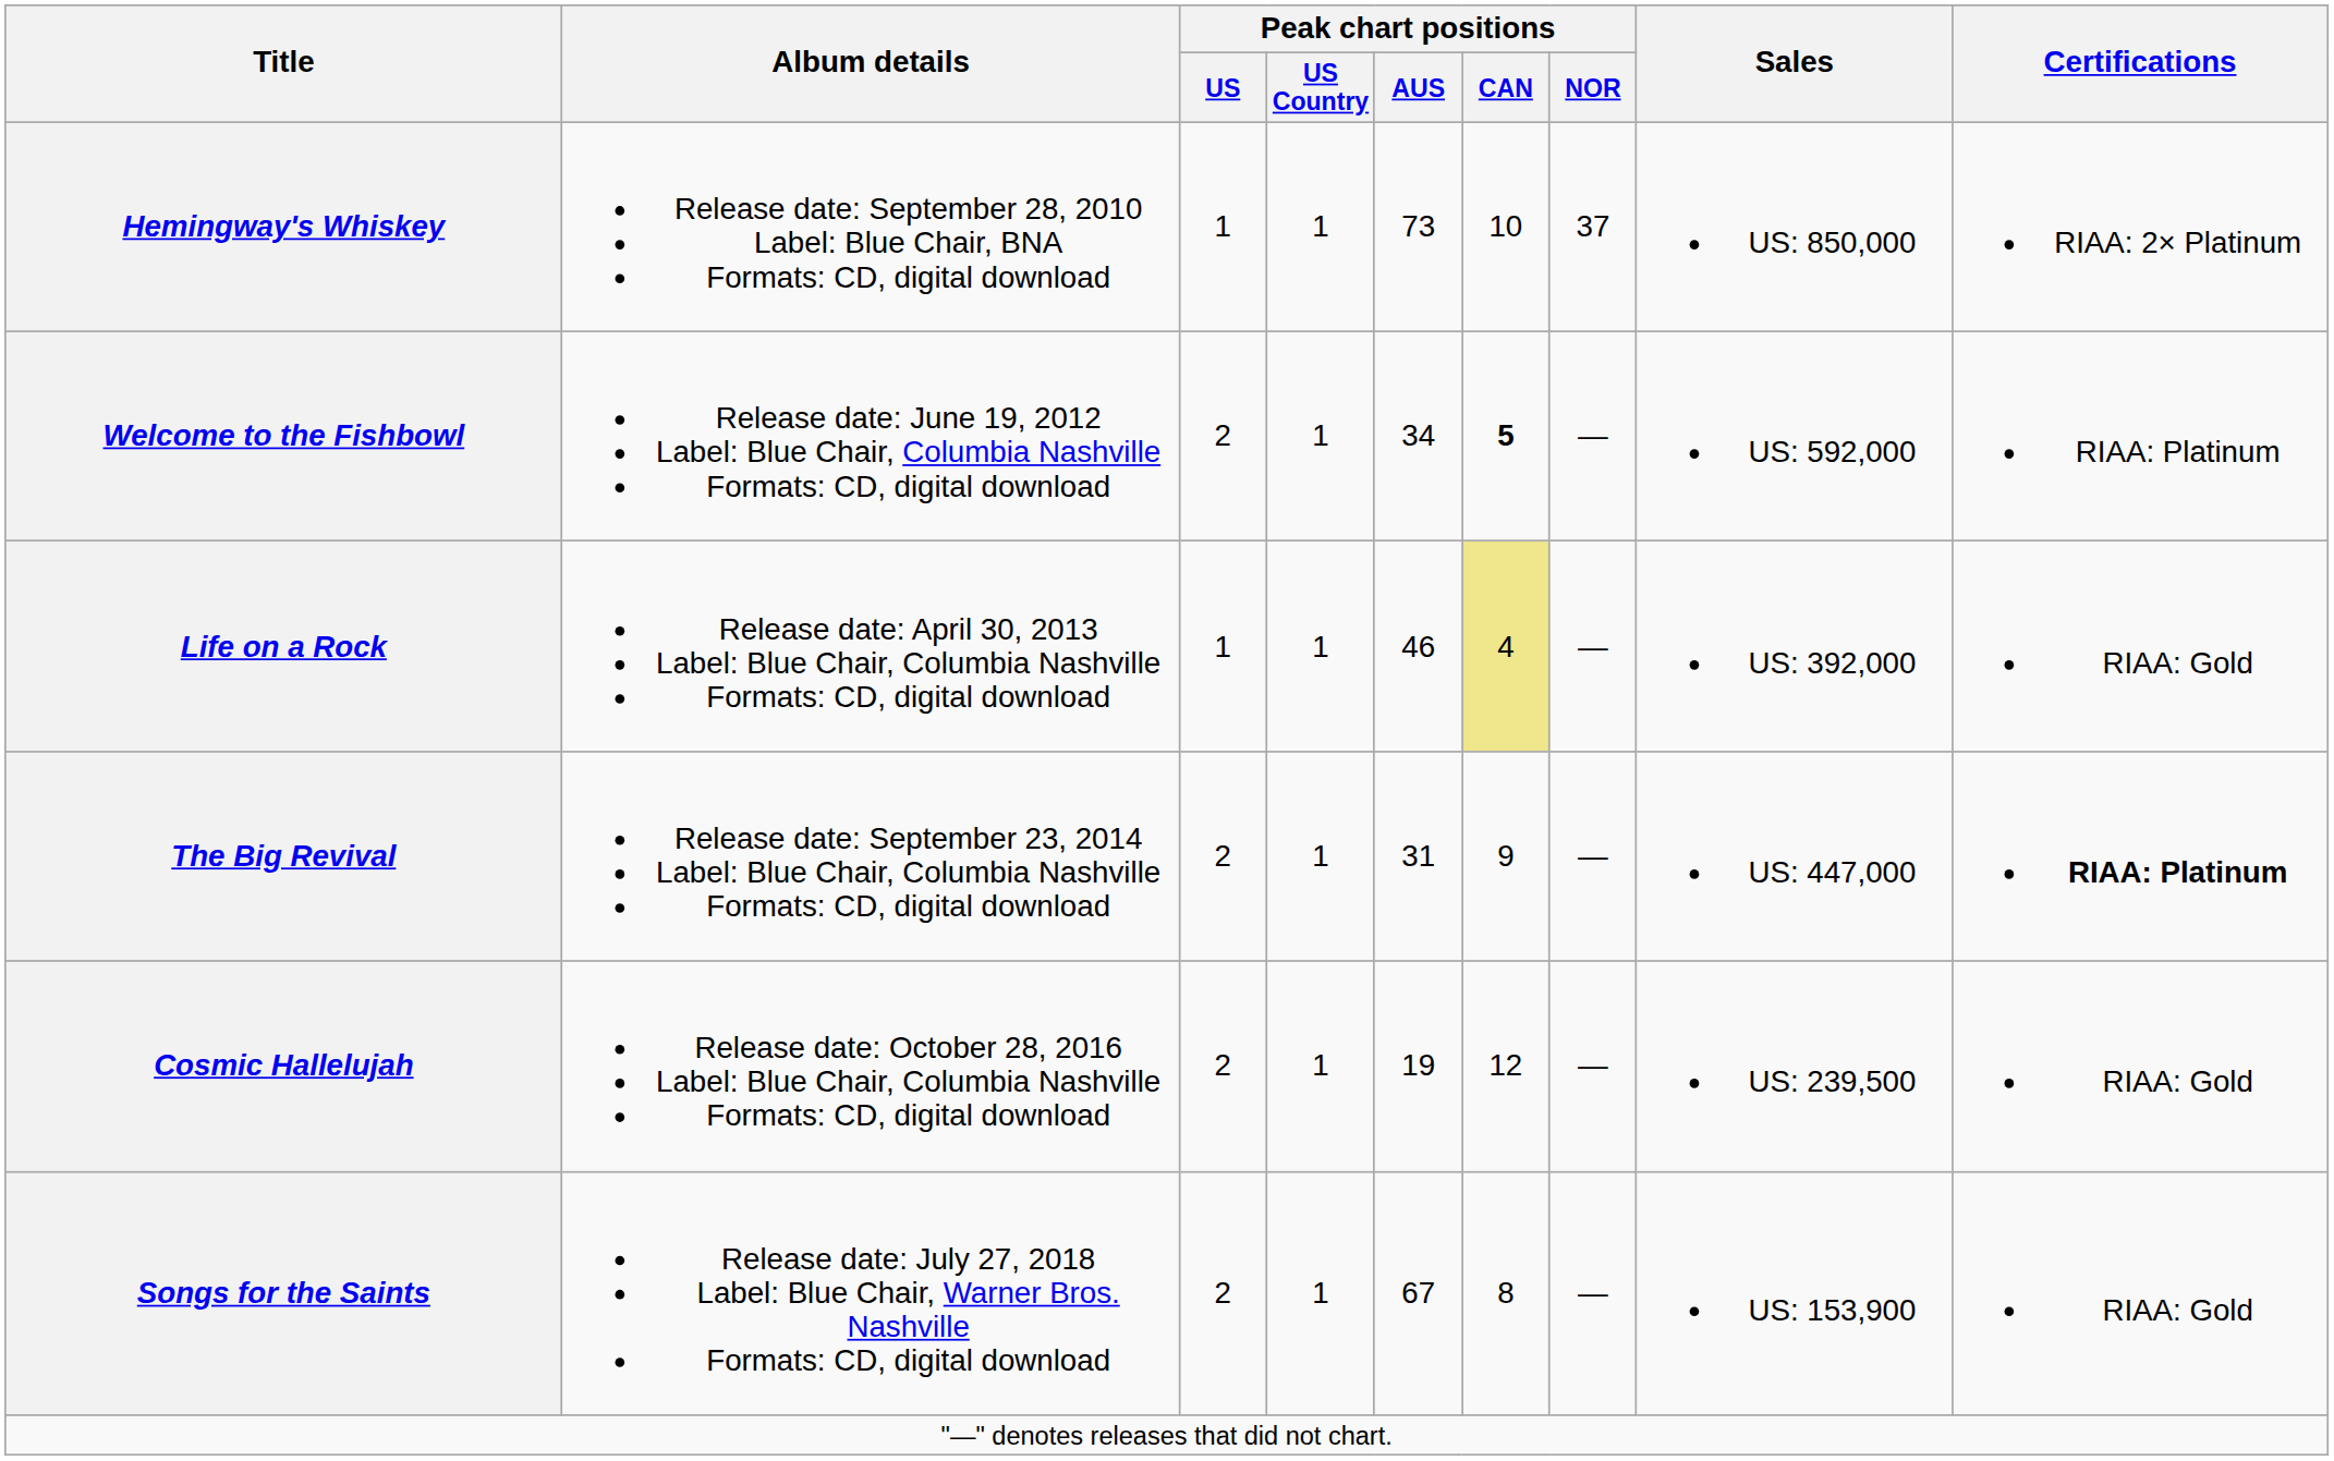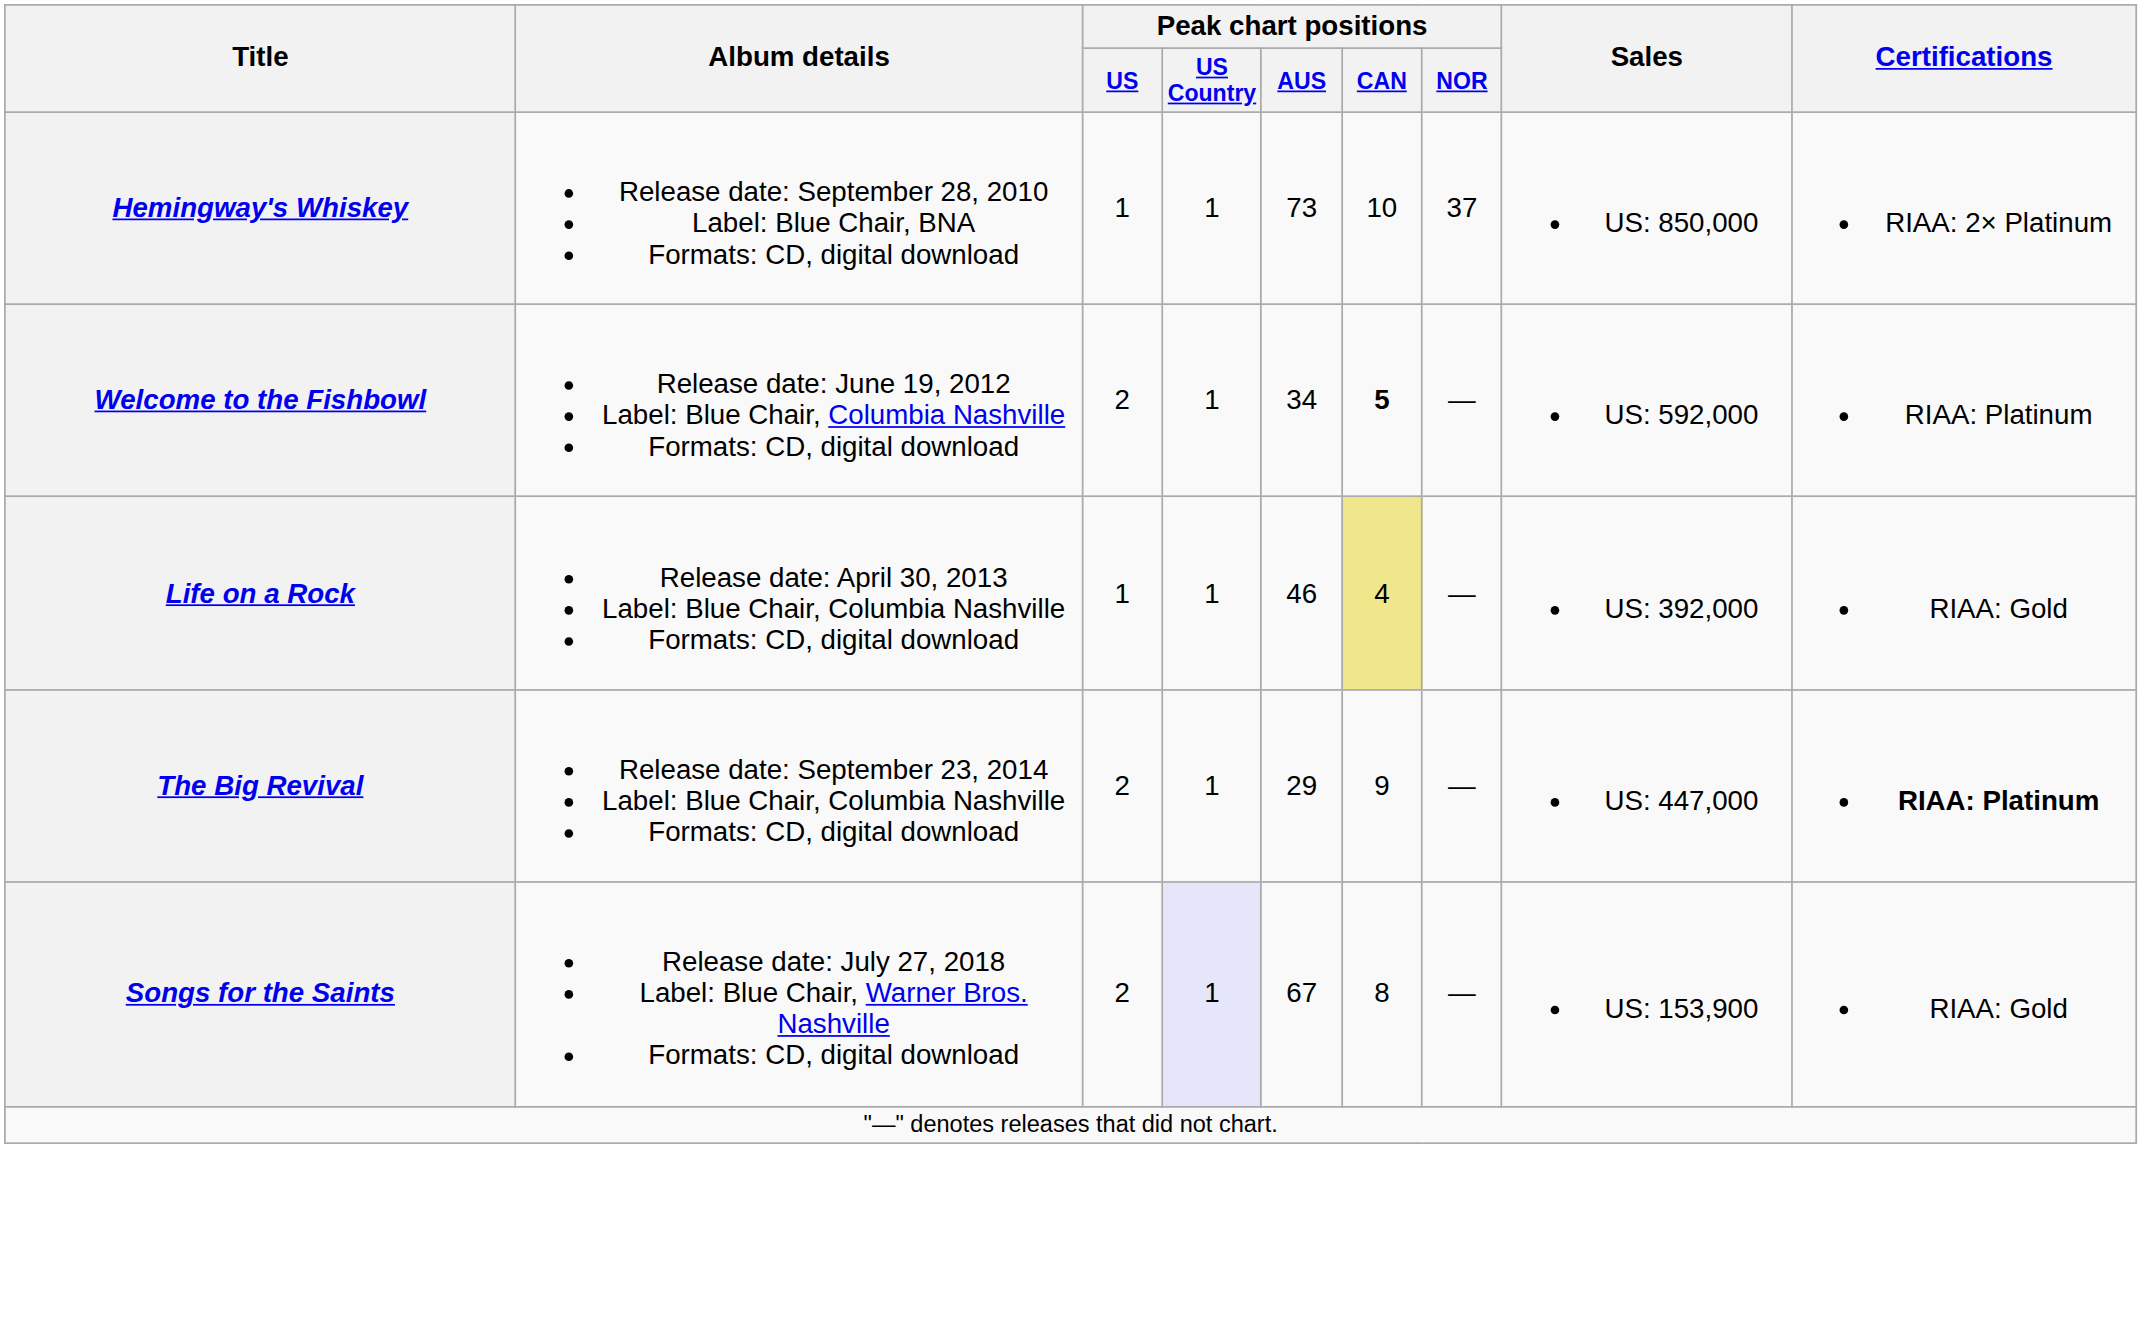The Big Revival | Peak chart positions / AUS: 31 -> 29
- row: Cosmic Hallelujah | Release date: October 28, 2016 Label: Blue Chair, Columbia Nashville Formats: CD, digital download | 2 | 1 | 19 | 12 | — | US: 239,500 | RIAA: Gold
Songs for the Saints | Peak chart positions / US Country: no background -> lavender background
